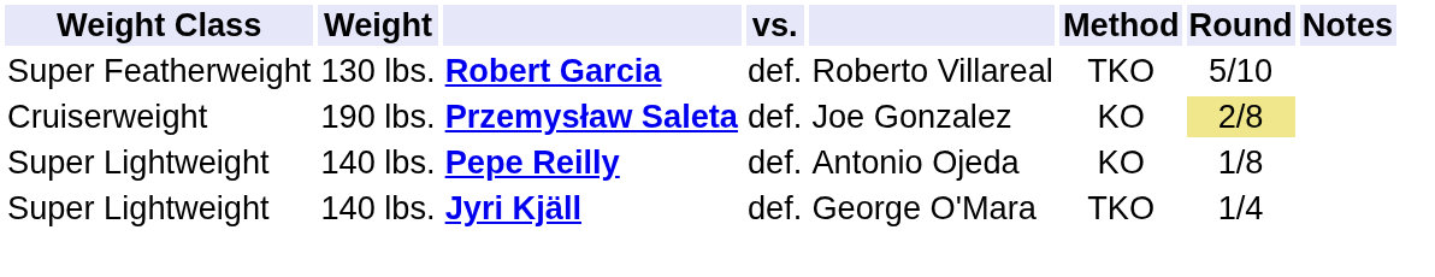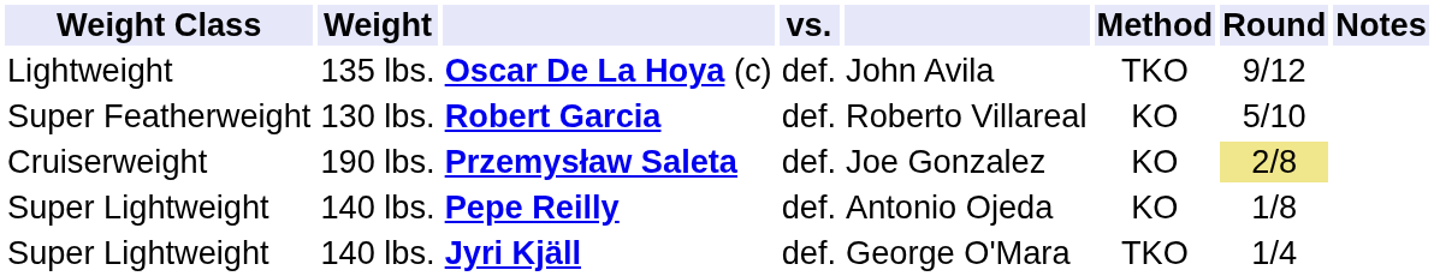+ row: Lightweight | 135 lbs. | Oscar De La Hoya (c) | def. | John Avila | TKO | 9/12
Robert Garcia | Method: TKO -> KO
